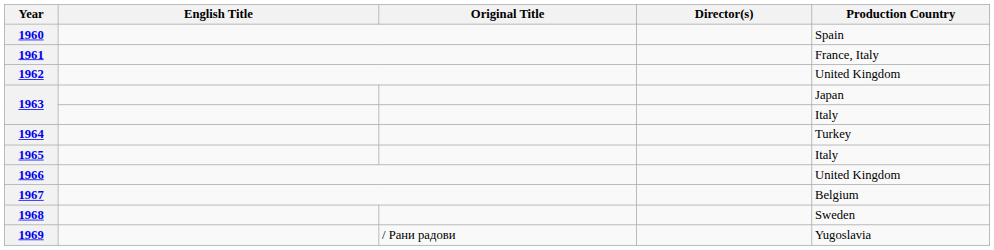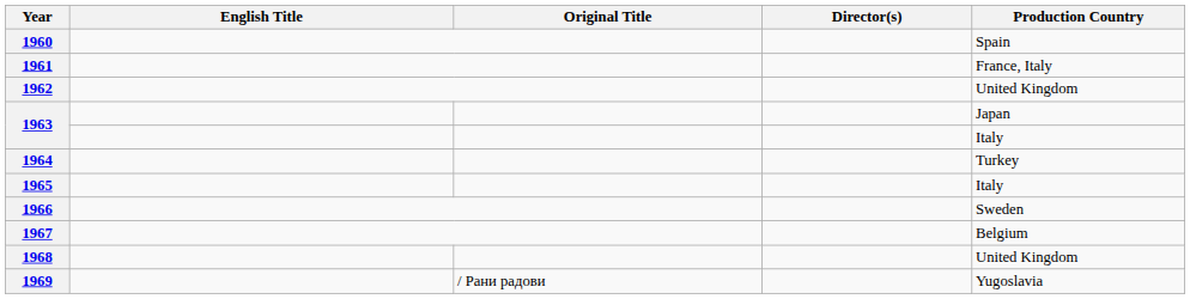1966 | Production Country: United Kingdom -> Sweden
1968 | Production Country: Sweden -> United Kingdom
